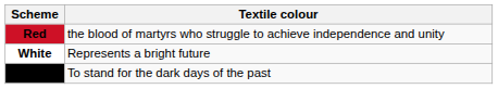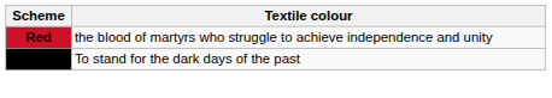- row: White | Represents a bright future
